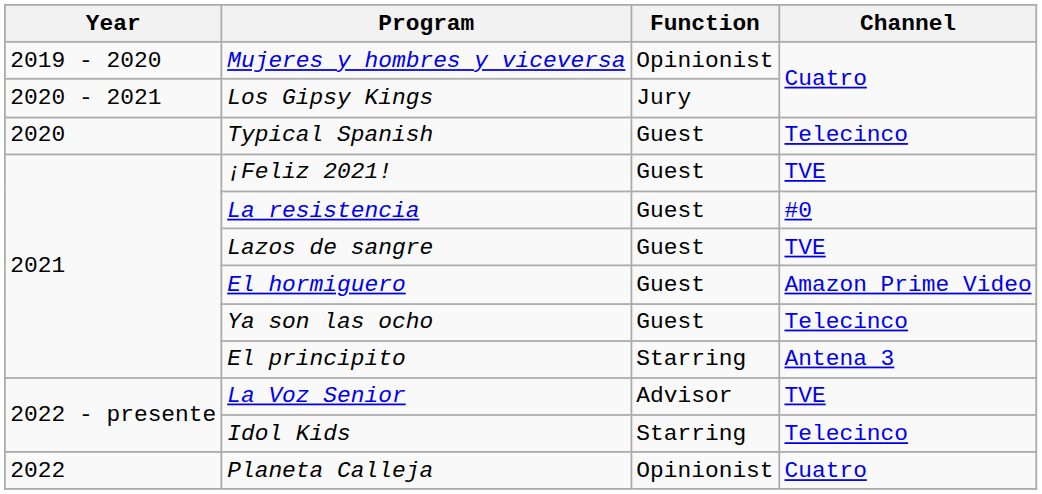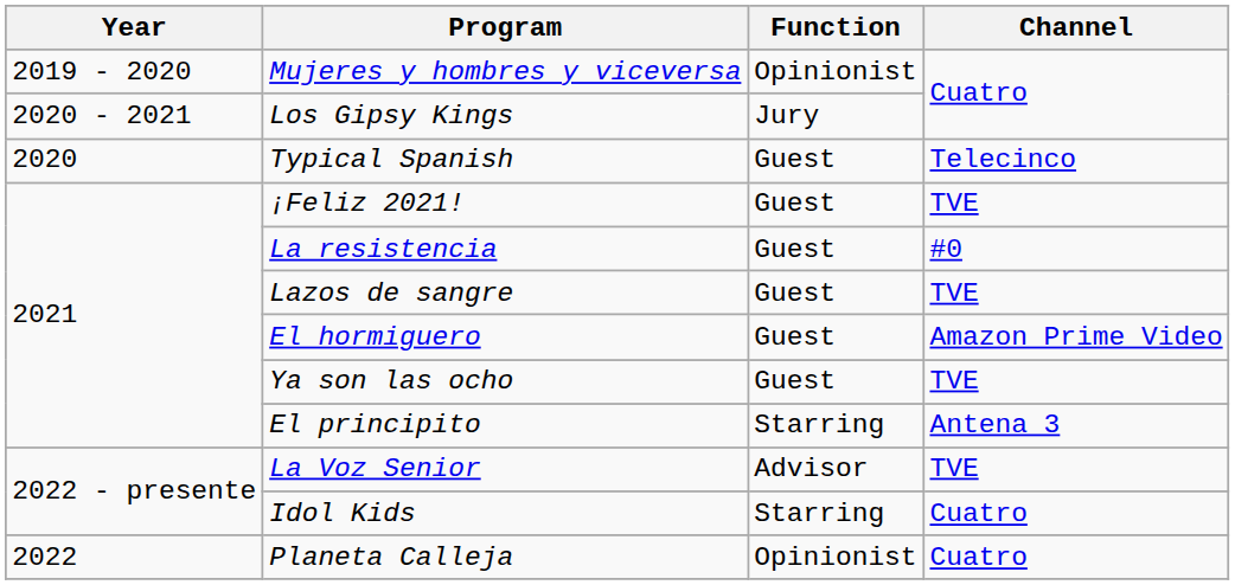Ya son las ocho | Channel: Telecinco -> TVE
Idol Kids | Channel: Telecinco -> Cuatro
